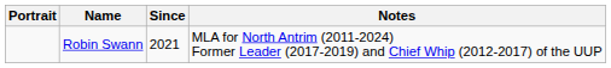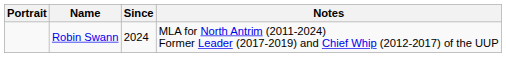Robin Swann | Since: 2021 -> 2024
